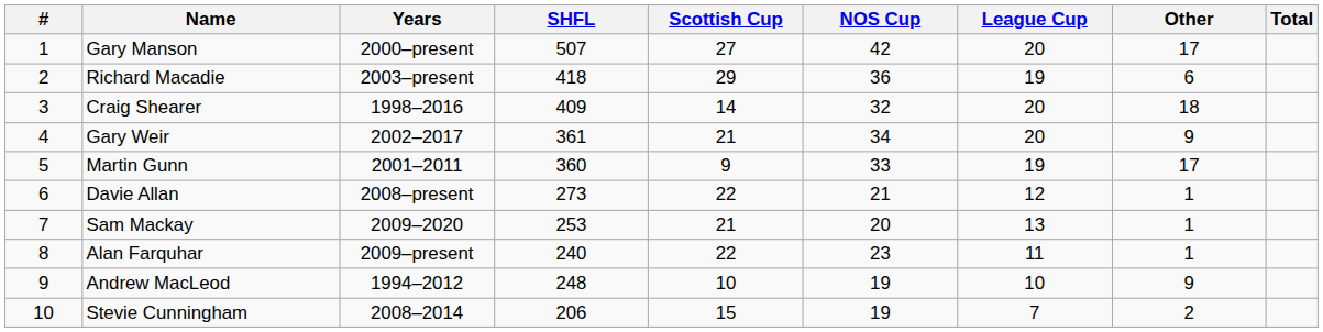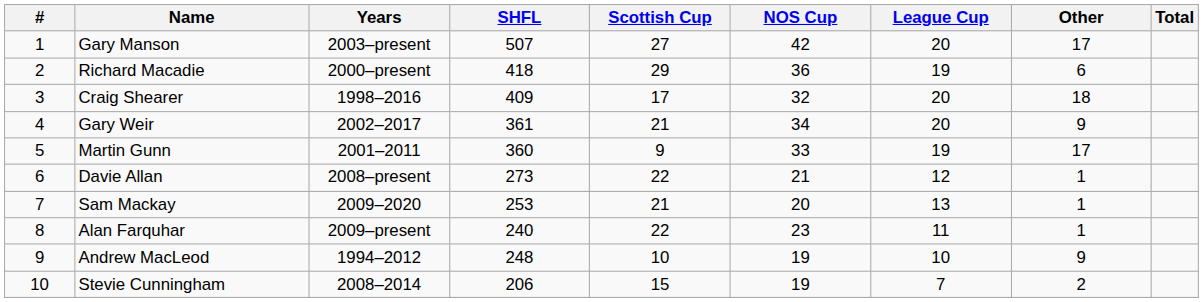Gary Manson | Years: 2000–present -> 2003–present
Richard Macadie | Years: 2003–present -> 2000–present
Craig Shearer | Scottish Cup: 14 -> 17
